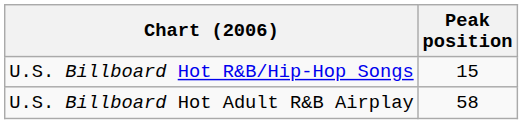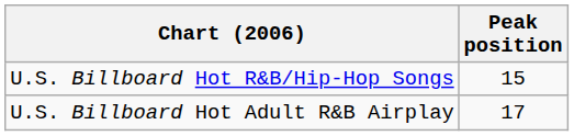U.S. Billboard Hot Adult R&B Airplay | Peak position: 58 -> 17
